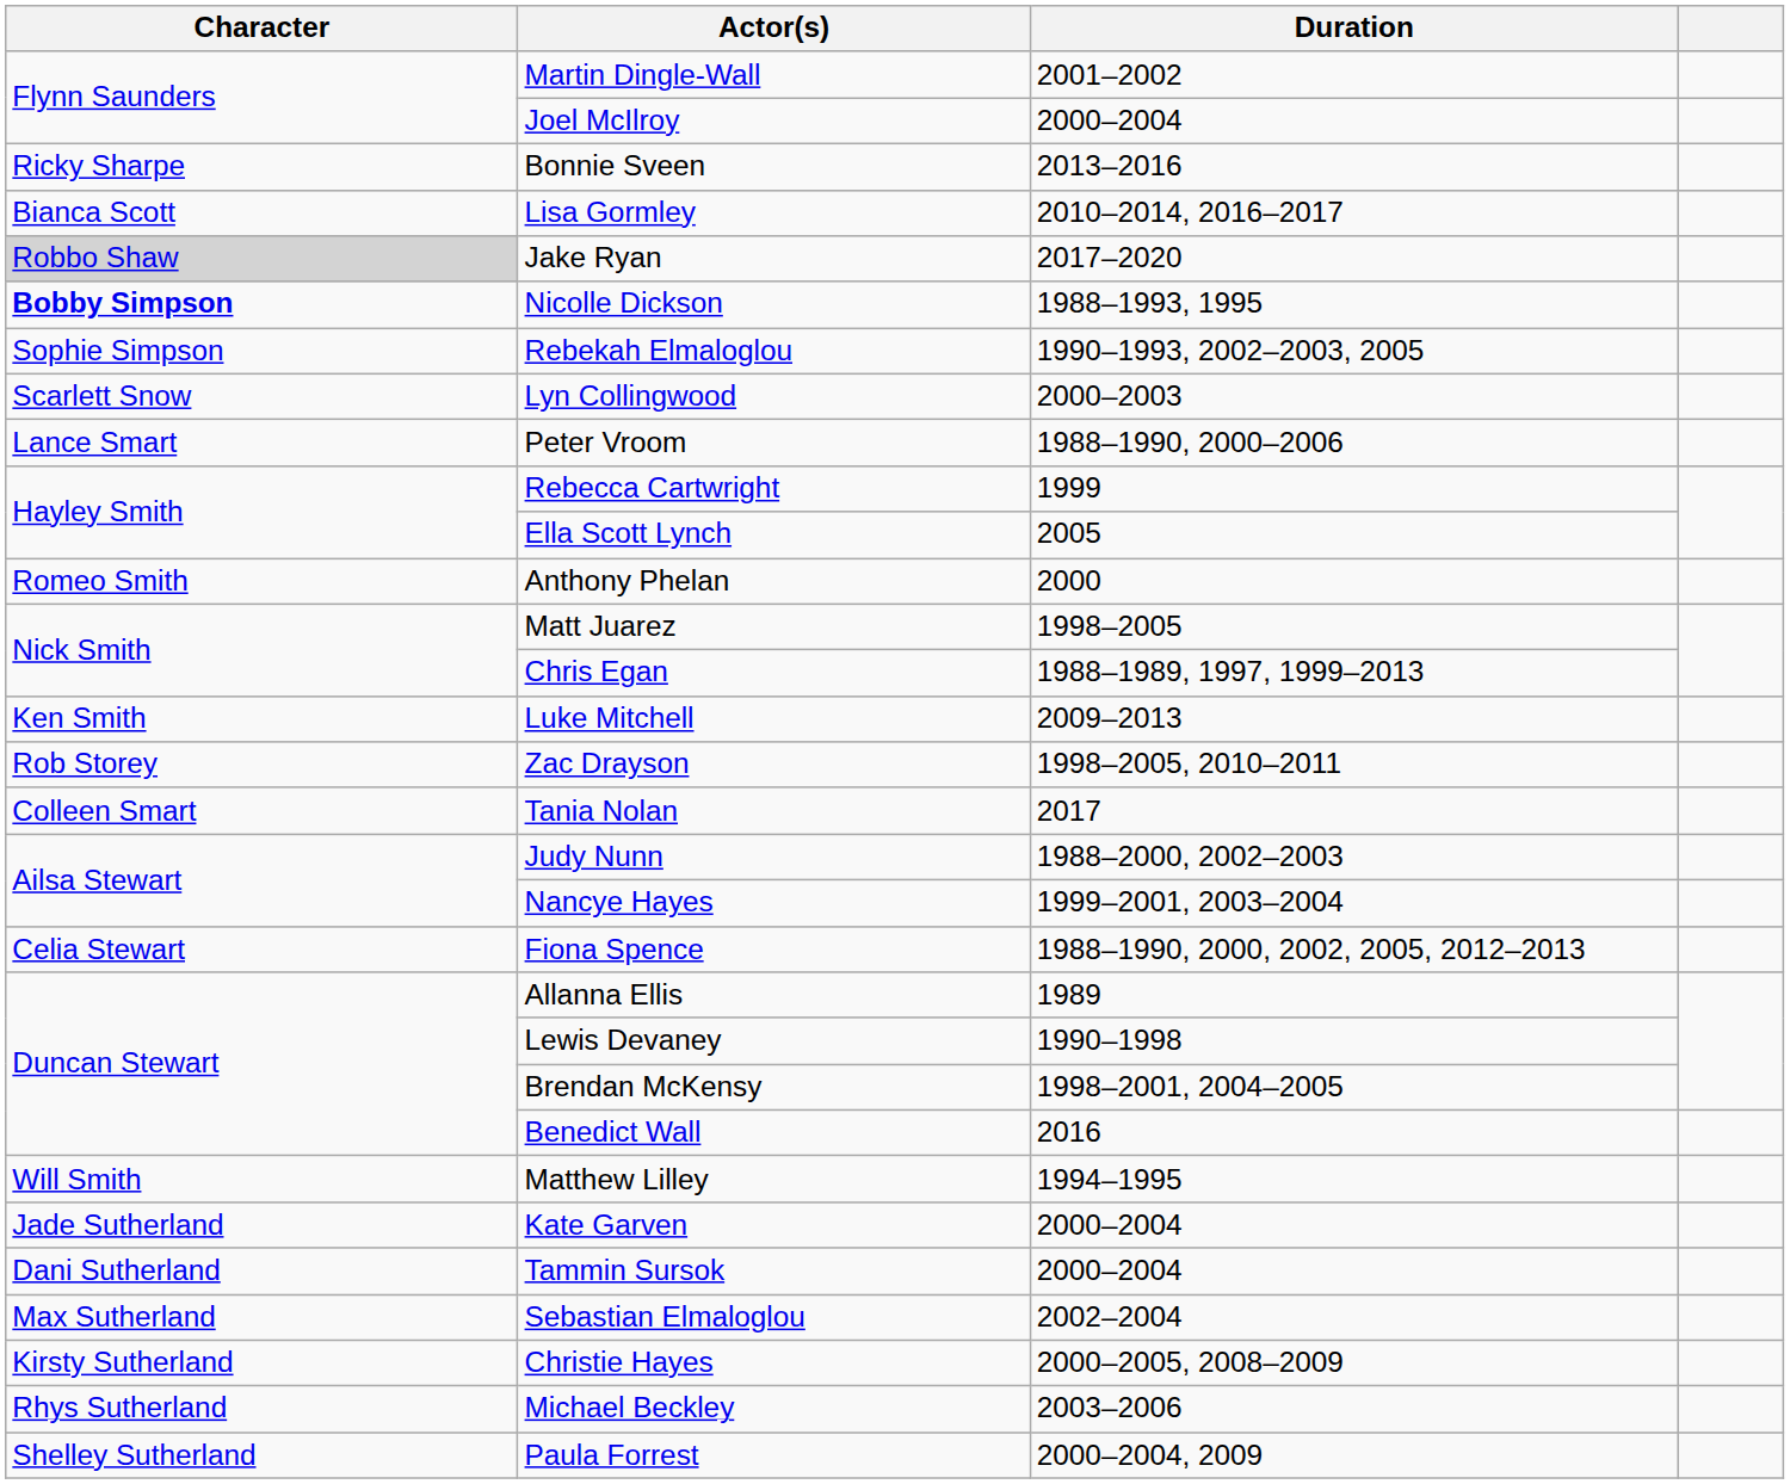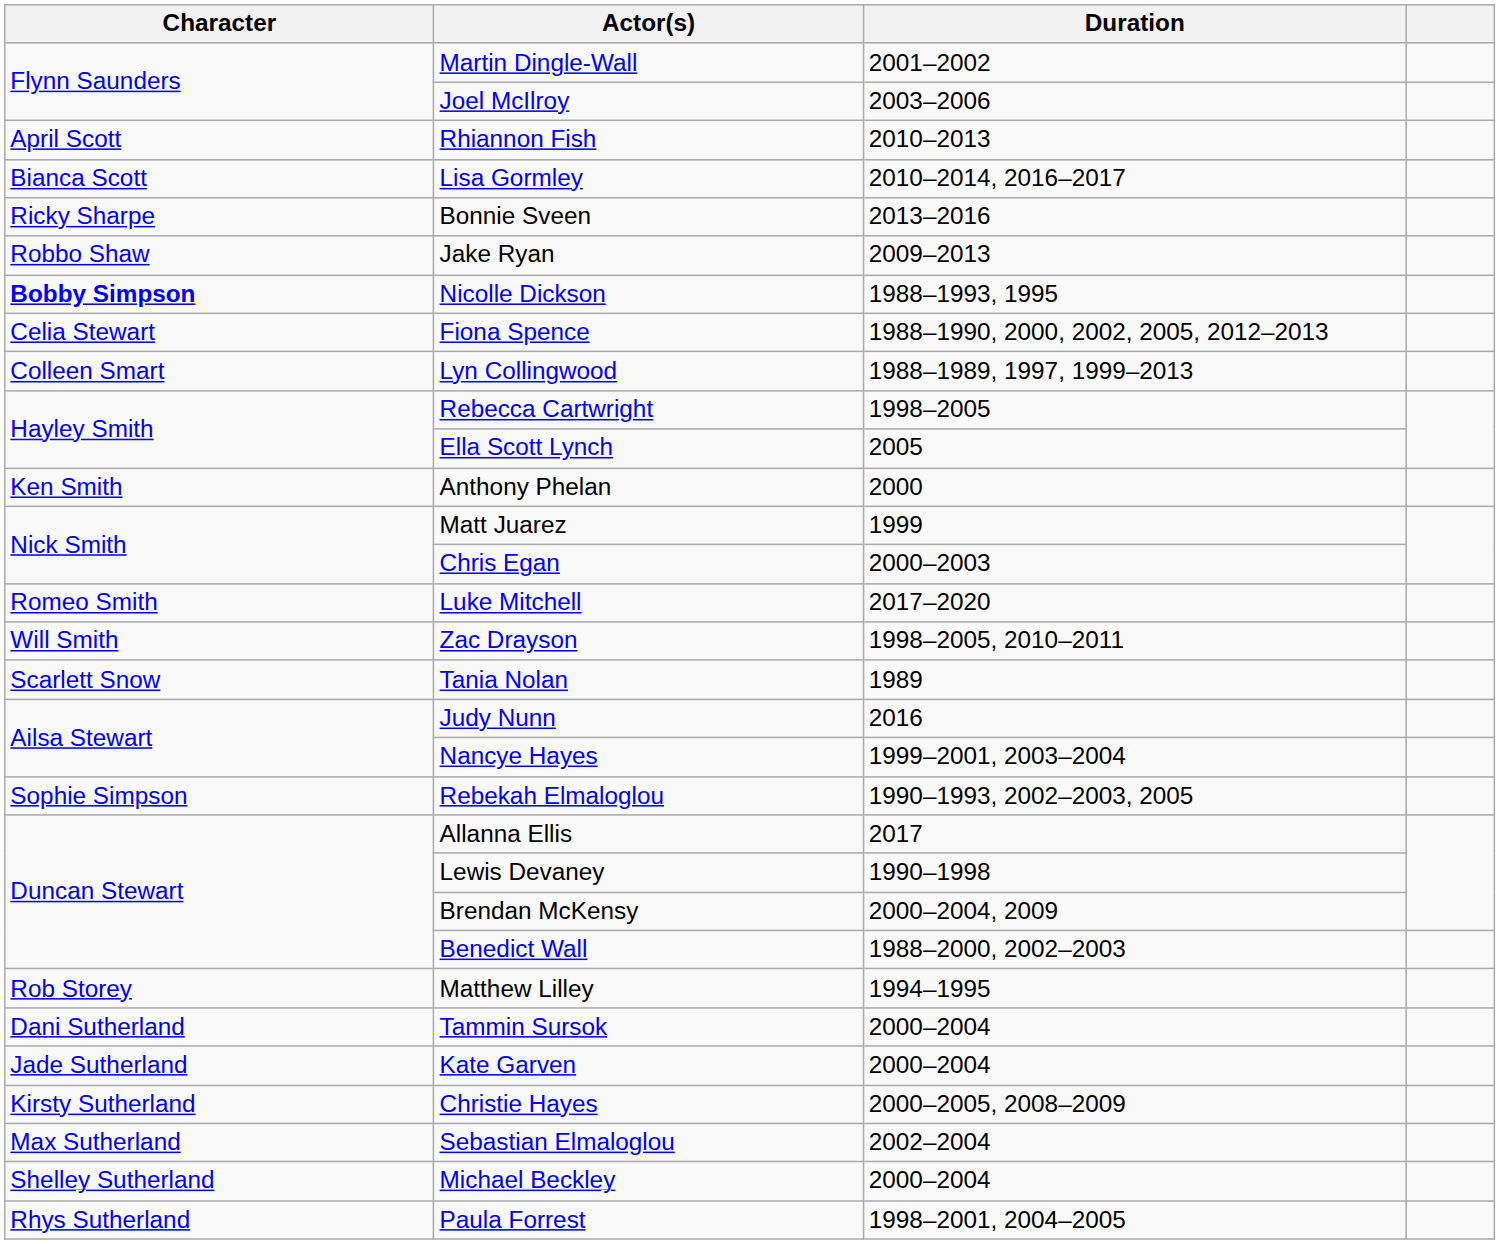Joel McIlroy | Duration: 2000–2004 -> 2003–2006
+ row: April Scott | Rhiannon Fish | 2010–2013
rows swapped: Lisa Gormley <-> Bonnie Sveen
Jake Ryan | Character: lightgrey background -> no background
Jake Ryan | Duration: 2017–2020 -> 2009–2013
rows swapped: Rebekah Elmaloglou <-> Fiona Spence
Lyn Collingwood | Character: Scarlett Snow -> Colleen Smart
Lyn Collingwood | Duration: 2000–2003 -> 1988–1989, 1997, 1999–2013
- row: Lance Smart | Peter Vroom | 1988–1990, 2000–2006
Rebecca Cartwright | Duration: 1999 -> 1998–2005
Anthony Phelan | Character: Romeo Smith -> Ken Smith
Matt Juarez | Duration: 1998–2005 -> 1999
Chris Egan | Duration: 1988–1989, 1997, 1999–2013 -> 2000–2003
Luke Mitchell | Character: Ken Smith -> Romeo Smith
Luke Mitchell | Duration: 2009–2013 -> 2017–2020
Zac Drayson | Character: Rob Storey -> Will Smith
Tania Nolan | Character: Colleen Smart -> Scarlett Snow
Tania Nolan | Duration: 2017 -> 1989
Judy Nunn | Duration: 1988–2000, 2002–2003 -> 2016
Allanna Ellis | Duration: 1989 -> 2017
Brendan McKensy | Duration: 1998–2001, 2004–2005 -> 2000–2004, 2009
Benedict Wall | Duration: 2016 -> 1988–2000, 2002–2003
Matthew Lilley | Character: Will Smith -> Rob Storey
rows swapped: Tammin Sursok <-> Kate Garven
rows swapped: Christie Hayes <-> Sebastian Elmaloglou
Michael Beckley | Character: Rhys Sutherland -> Shelley Sutherland
Michael Beckley | Duration: 2003–2006 -> 2000–2004
Paula Forrest | Character: Shelley Sutherland -> Rhys Sutherland
Paula Forrest | Duration: 2000–2004, 2009 -> 1998–2001, 2004–2005
